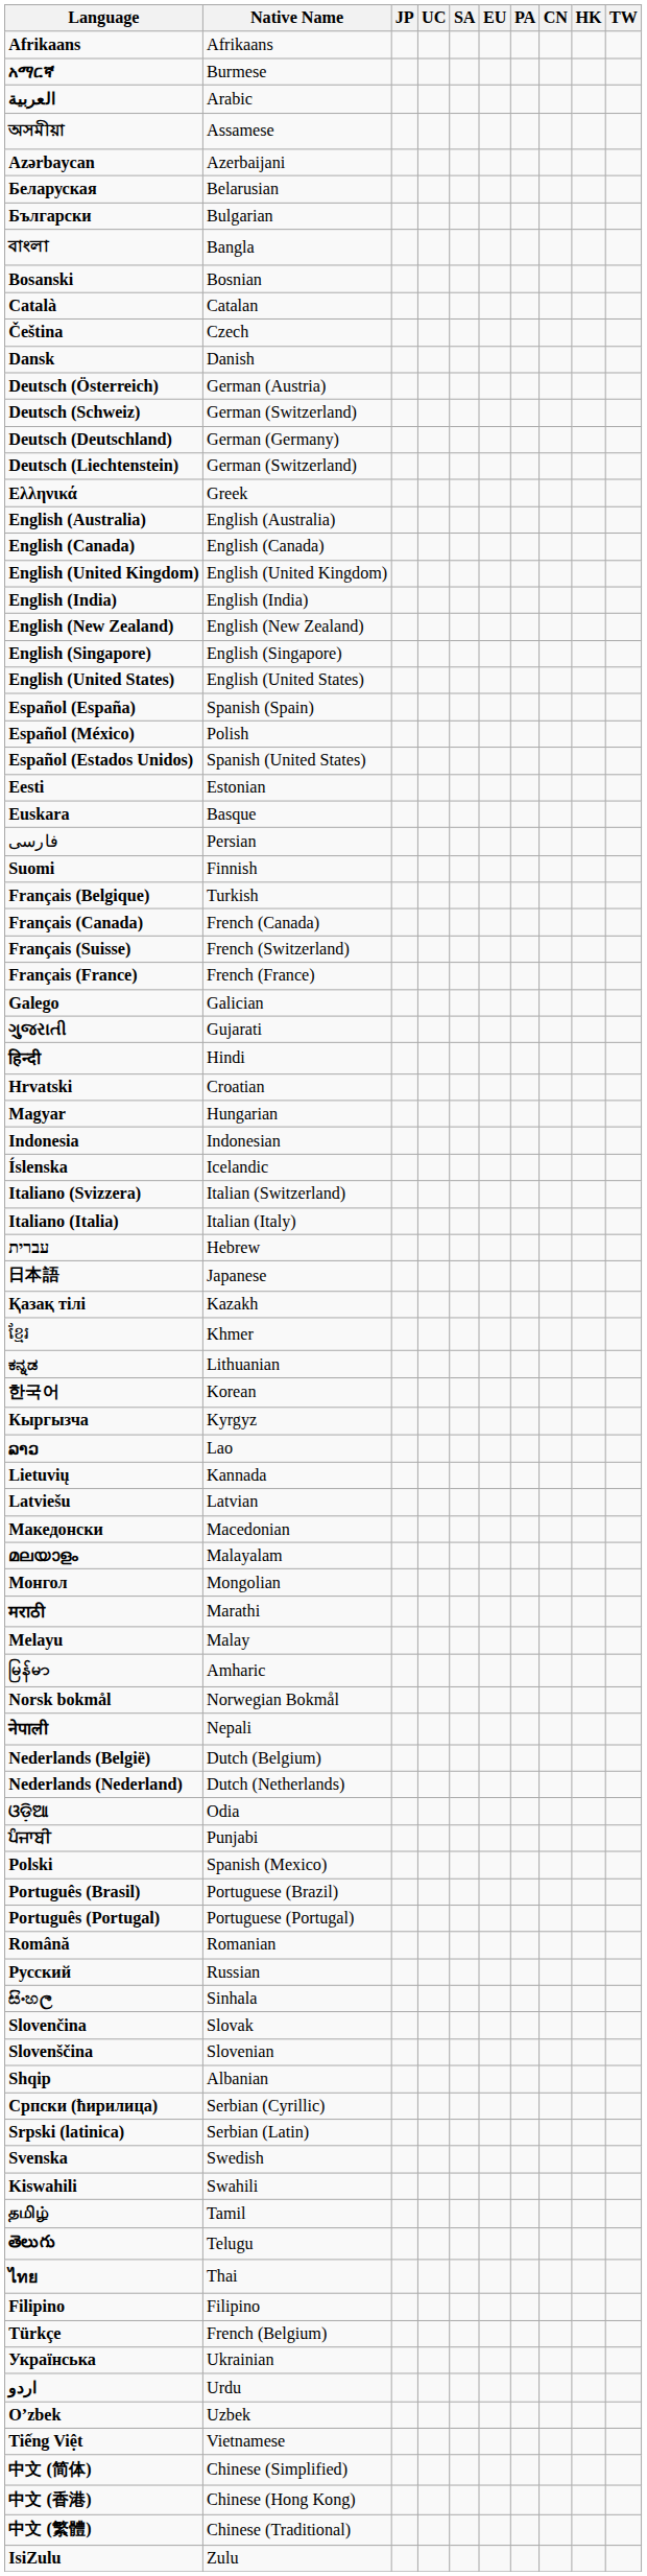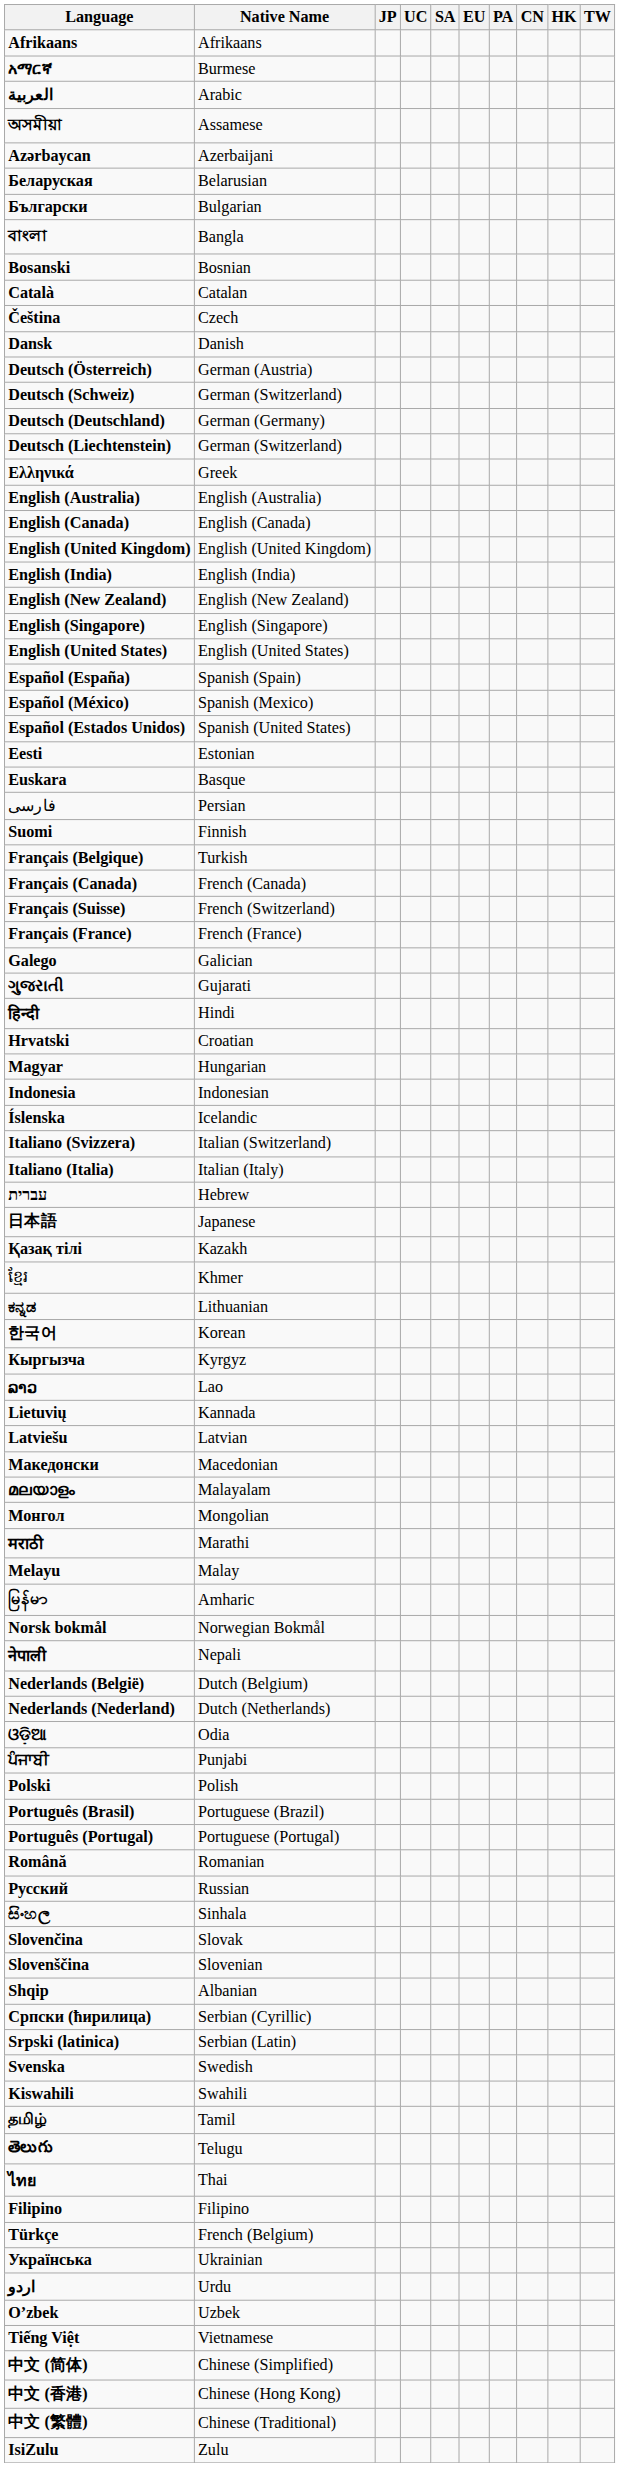Español (México) | Native Name: Polish -> Spanish (Mexico)
Polski | Native Name: Spanish (Mexico) -> Polish
